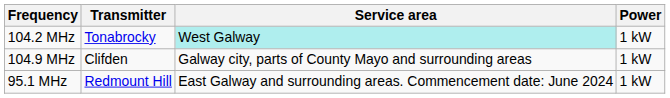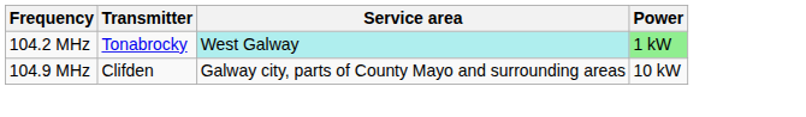104.2 MHz | Power: no background -> lightgreen background
104.9 MHz | Power: 1 kW -> 10 kW
- row: 95.1 MHz | Redmount Hill | East Galway and surrounding areas. Commencement date: June 2024 | 1 kW
